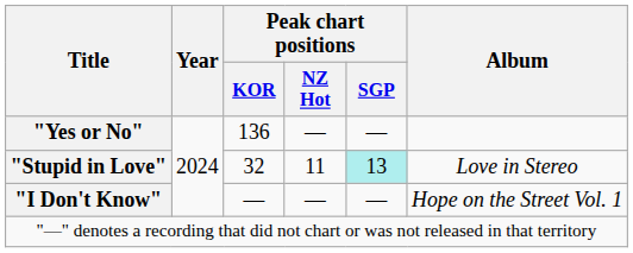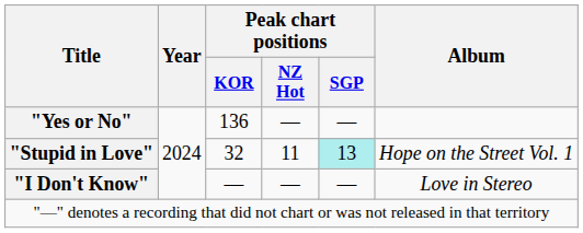"Stupid in Love" | Album: Love in Stereo -> Hope on the Street Vol. 1
"I Don't Know" | Album: Hope on the Street Vol. 1 -> Love in Stereo
